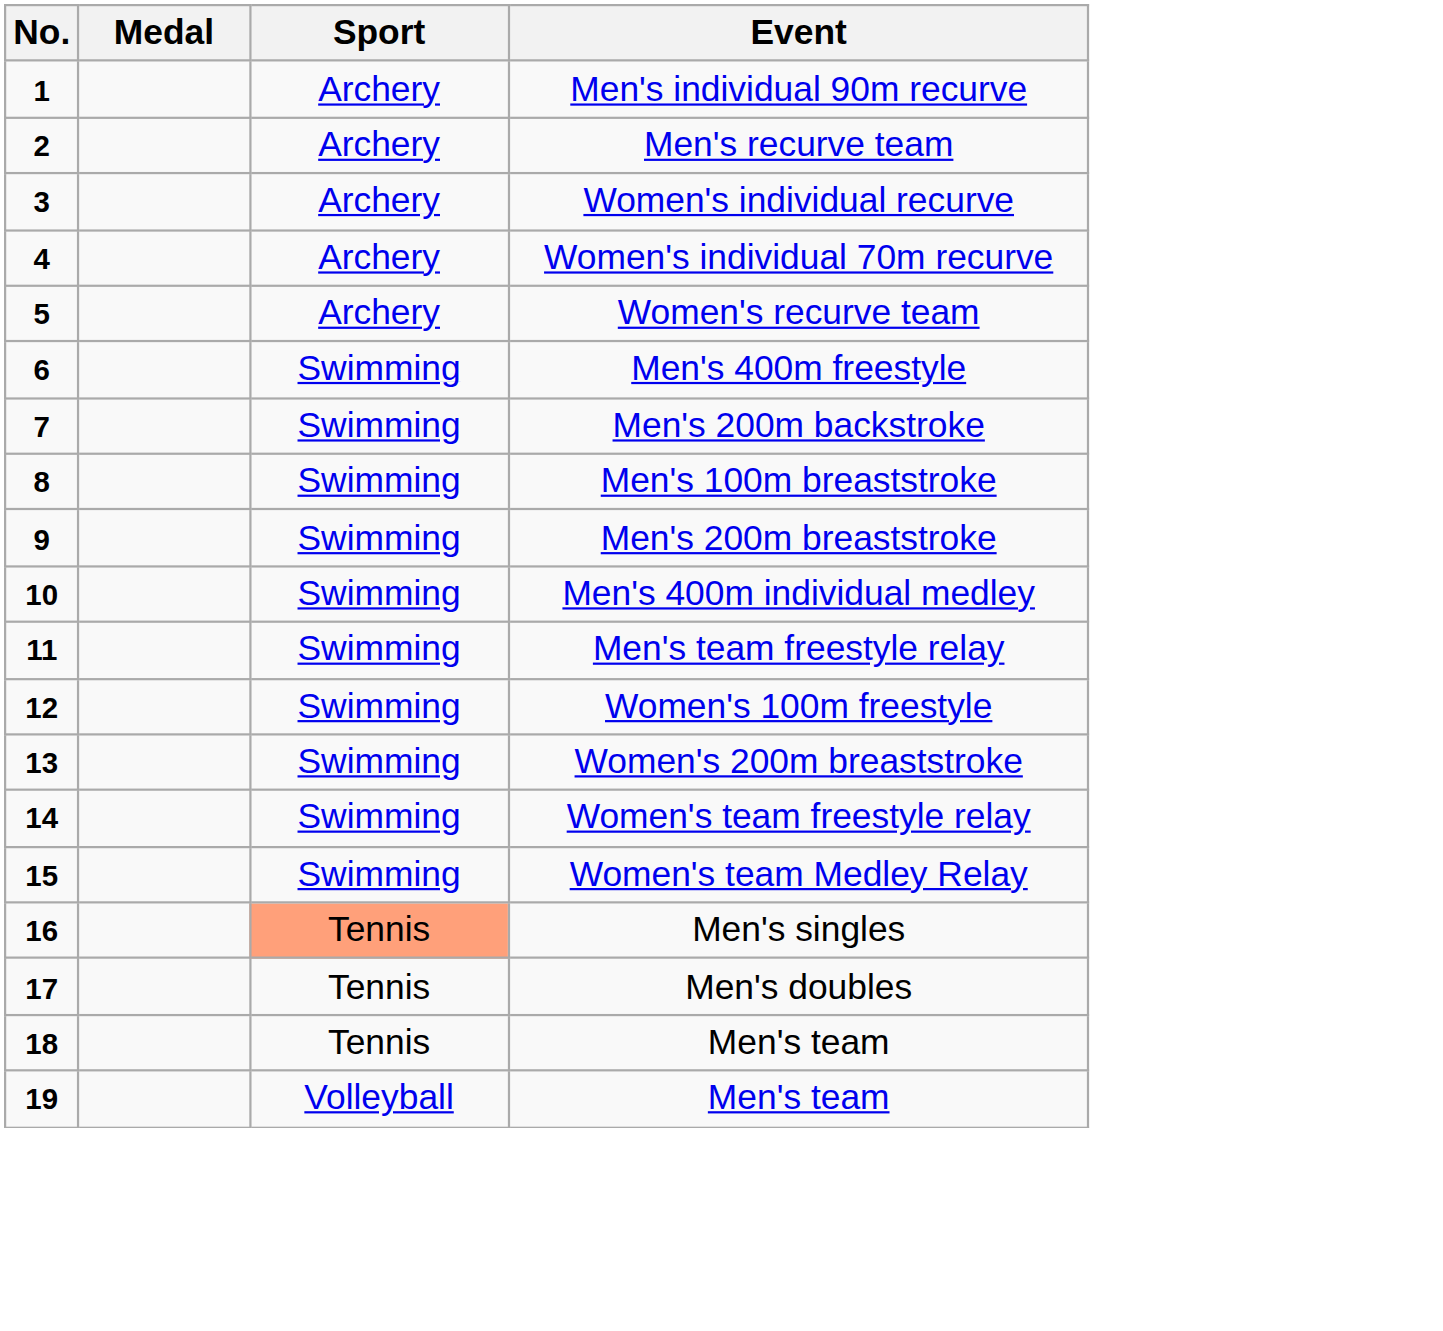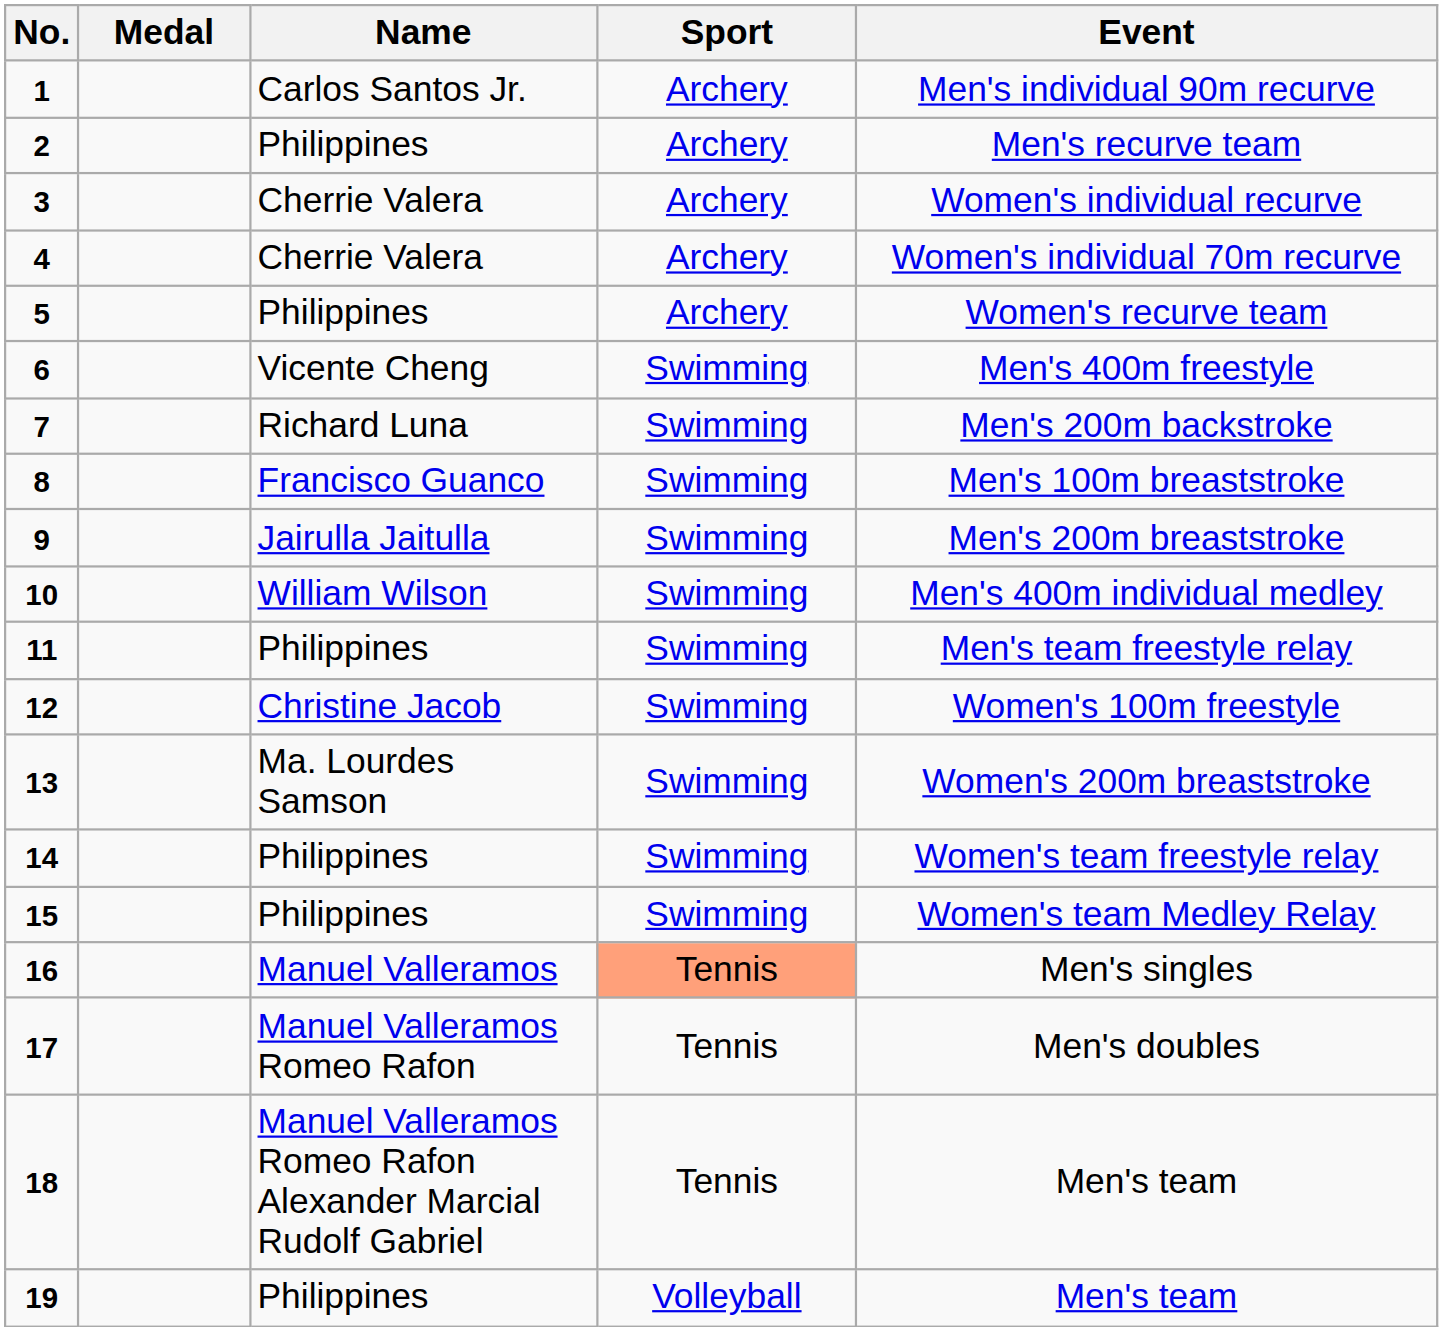+ column: Name | Carlos Santos Jr. | Philippines | Cherrie Valera | Cherrie Valera | Philippines | Vicente Cheng | Richard Luna | Francisco Guanco | Jairulla Jaitulla | William Wilson | Philippines | Christine Jacob | Ma. Lourdes Samson | Philippines | Philippines | Manuel Valleramos | Manuel Valleramos Romeo Rafon | Manuel Valleramos Romeo Rafon Alexander Marcial Rudolf Gabriel | Philippines
